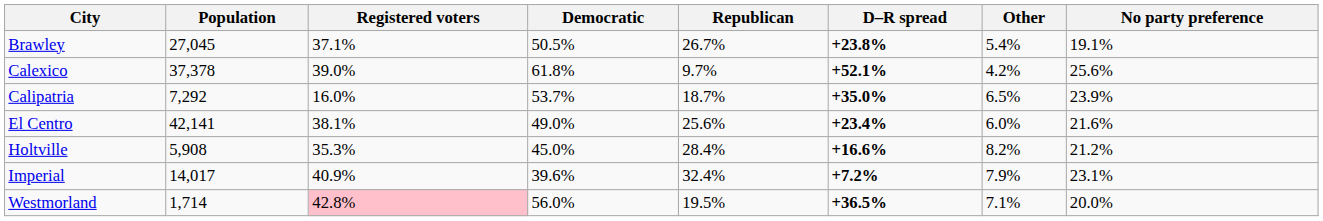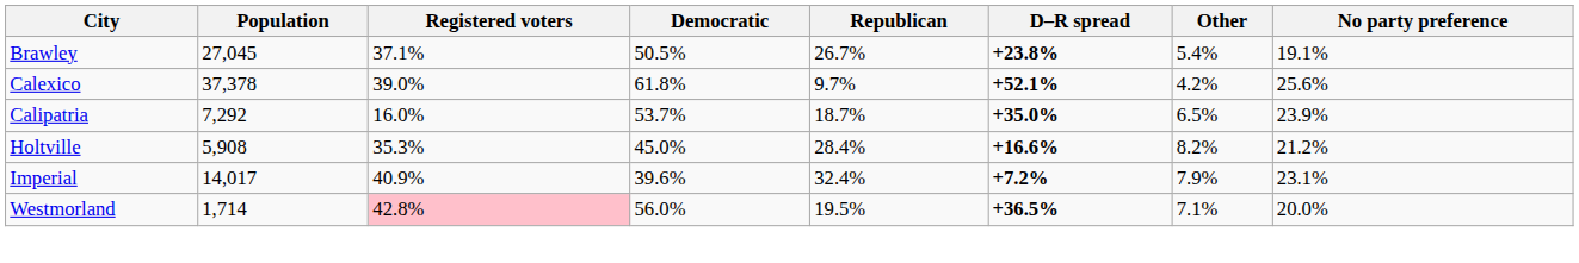- row: El Centro | 42,141 | 38.1% | 49.0% | 25.6% | +23.4% | 6.0% | 21.6%
